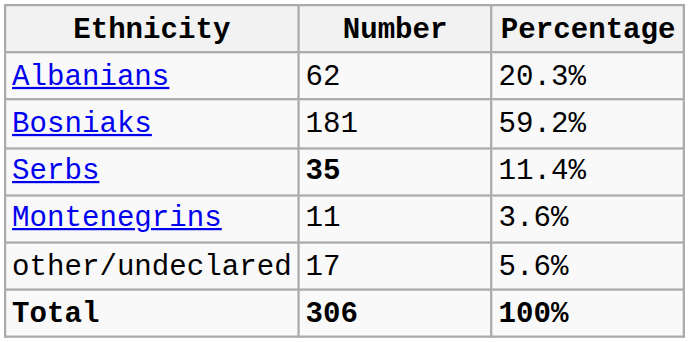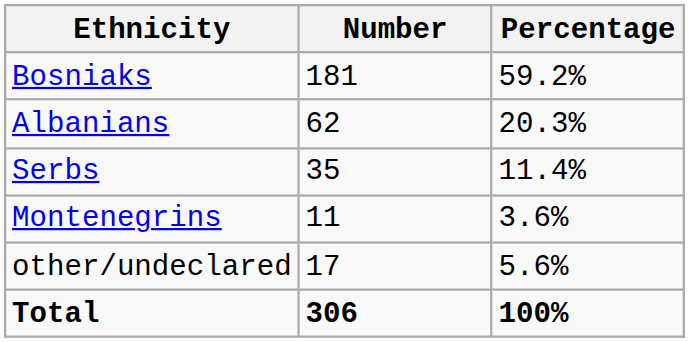rows swapped: Bosniaks <-> Albanians
Serbs | Number: bold -> normal
